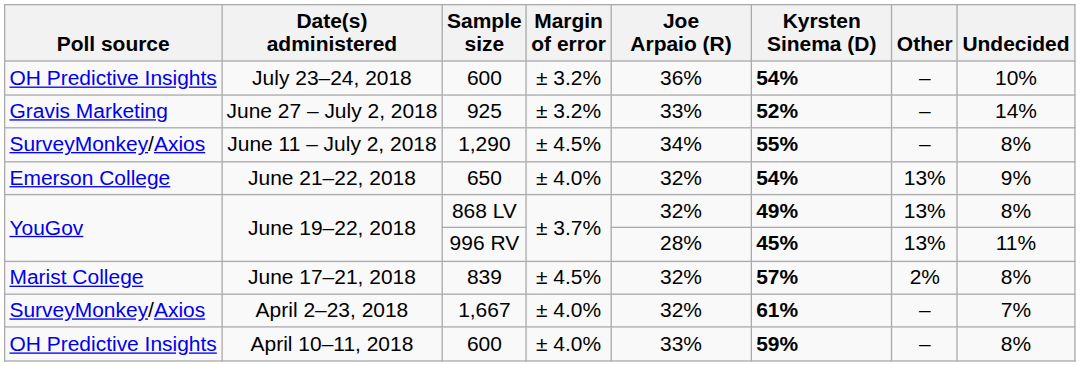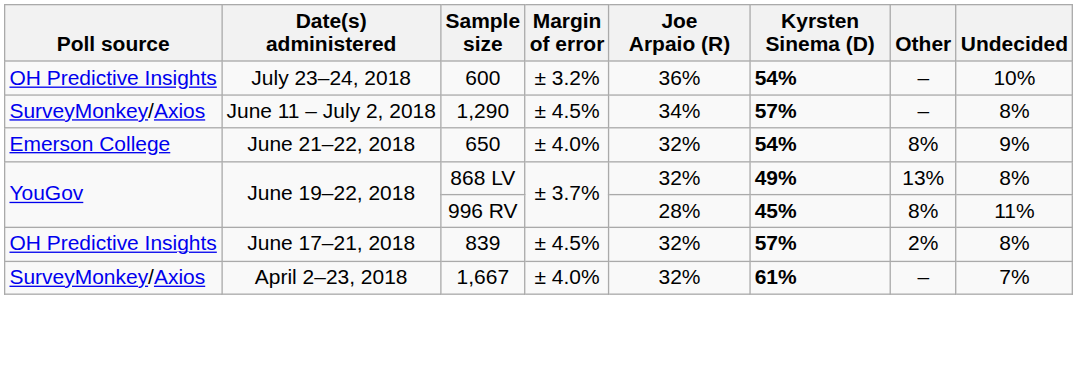- row: Gravis Marketing | June 27 – July 2, 2018 | 925 | ± 3.2% | 33% | 52% | – | 14%
June 11 – July 2, 2018 | Kyrsten Sinema (D): 55% -> 57%
June 21–22, 2018 | Other: 13% -> 8%
June 19–22, 2018 / 996 RV | Other: 13% -> 8%
June 17–21, 2018 | Poll source: Marist College -> OH Predictive Insights
- row: OH Predictive Insights | April 10–11, 2018 | 600 | ± 4.0% | 33% | 59% | – | 8%
